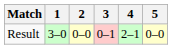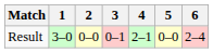+ column: 6 | 2–4
